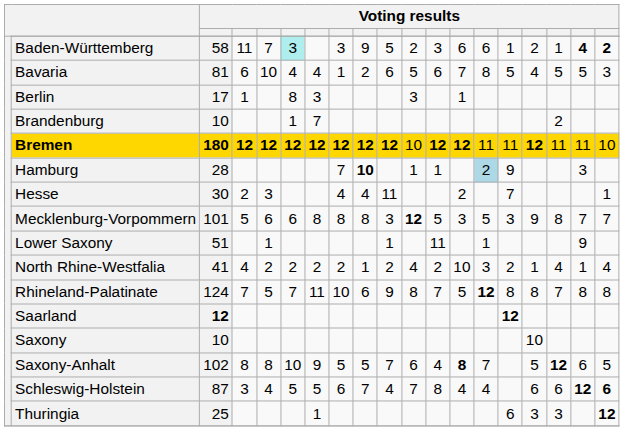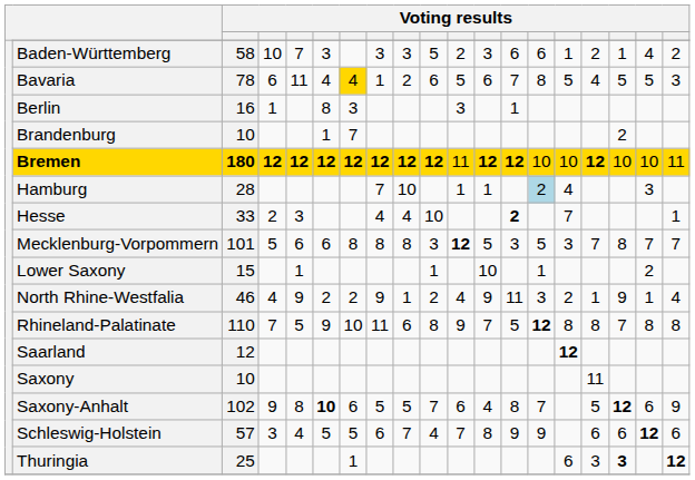Baden-Württemberg | column 4: 11 -> 10
Baden-Württemberg | column 6: paleturquoise background -> no background
Baden-Württemberg | column 9: 9 -> 3
Baden-Württemberg | column 18: bold -> normal
Baden-Württemberg | column 19: bold -> normal
Bavaria | column 3: 81 -> 78
Bavaria | column 5: 10 -> 11
Bavaria | column 7: no background -> gold background
Berlin | column 3: 17 -> 16
Bremen | column 11: 10 -> 11
Bremen | column 14: 11 -> 10
Bremen | column 15: 11 -> 10
Bremen | column 17: 11 -> 10
Bremen | column 18: 11 -> 10
Bremen | column 19: 10 -> 11
Hamburg | column 9: bold -> normal
Hamburg | column 15: 9 -> 4
Hesse | column 3: 30 -> 33
Hesse | column 10: 11 -> 10
Hesse | column 13: normal -> bold
Mecklenburg-Vorpommern | column 16: 9 -> 7
Lower Saxony | column 3: 51 -> 15
Lower Saxony | column 12: 11 -> 10
Lower Saxony | column 18: 9 -> 2
North Rhine-Westfalia | column 3: 41 -> 46
North Rhine-Westfalia | column 5: 2 -> 9
North Rhine-Westfalia | column 8: 2 -> 9
North Rhine-Westfalia | column 12: 2 -> 9
North Rhine-Westfalia | column 13: 10 -> 11
North Rhine-Westfalia | column 17: 4 -> 9
Rhineland-Palatinate | column 3: 124 -> 110
Rhineland-Palatinate | column 6: 7 -> 9
Rhineland-Palatinate | column 7: 11 -> 10
Rhineland-Palatinate | column 8: 10 -> 11
Rhineland-Palatinate | column 10: 9 -> 8
Rhineland-Palatinate | column 11: 8 -> 9
Saarland | column 3: bold -> normal
Saxony | column 16: 10 -> 11
Saxony-Anhalt | column 4: 8 -> 9
Saxony-Anhalt | column 6: normal -> bold
Saxony-Anhalt | column 7: 9 -> 6
Saxony-Anhalt | column 13: bold -> normal
Saxony-Anhalt | column 19: 5 -> 9
Schleswig-Holstein | column 3: 87 -> 57
Schleswig-Holstein | column 13: 4 -> 9
Schleswig-Holstein | column 14: 4 -> 9
Schleswig-Holstein | column 19: bold -> normal
Thuringia | column 17: normal -> bold
